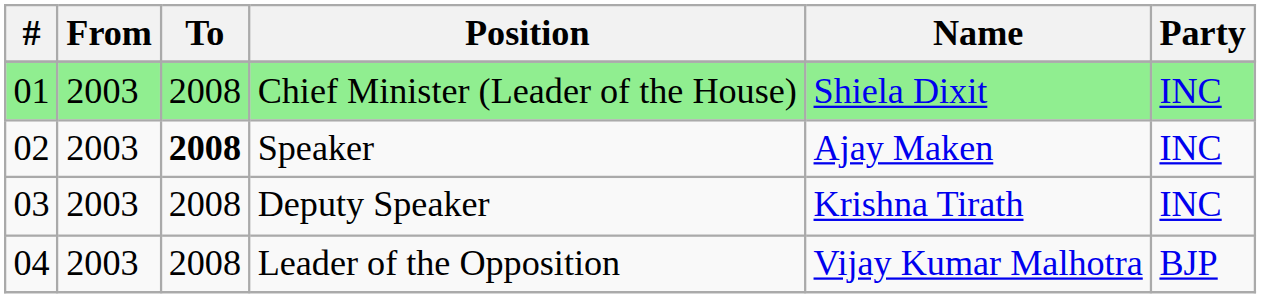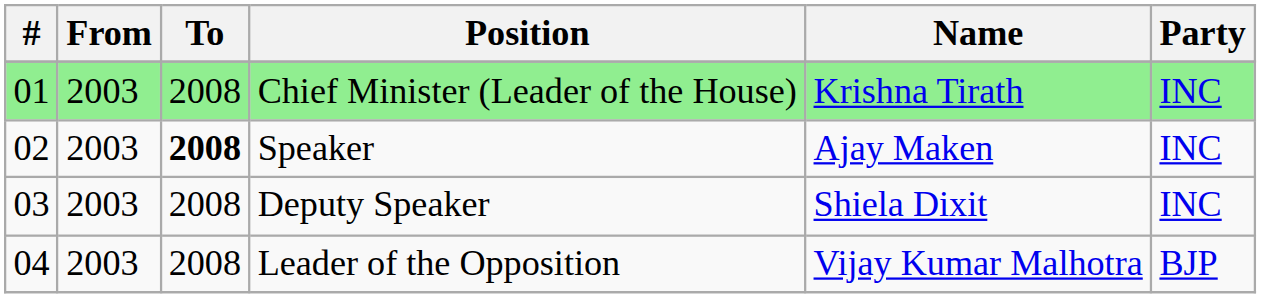Chief Minister (Leader of the House) | Name: Shiela Dixit -> Krishna Tirath
Deputy Speaker | Name: Krishna Tirath -> Shiela Dixit
